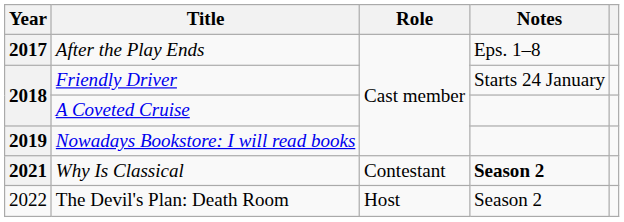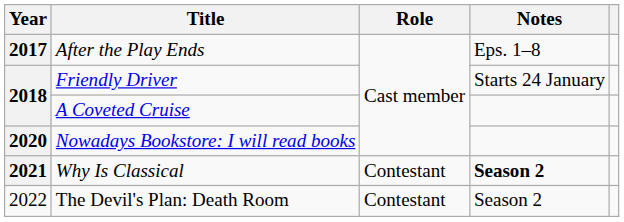Nowadays Bookstore: I will read books | Year: 2019 -> 2020
The Devil's Plan: Death Room | Role: Host -> Contestant
